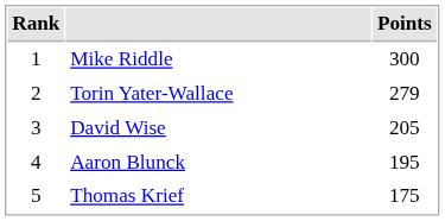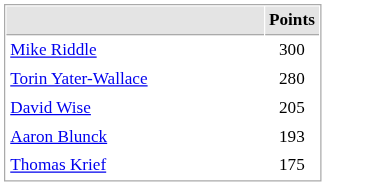- column: Rank | 1 | 2 | 3 | 4 | 5
Torin Yater-Wallace | Points: 279 -> 280
Aaron Blunck | Points: 195 -> 193
